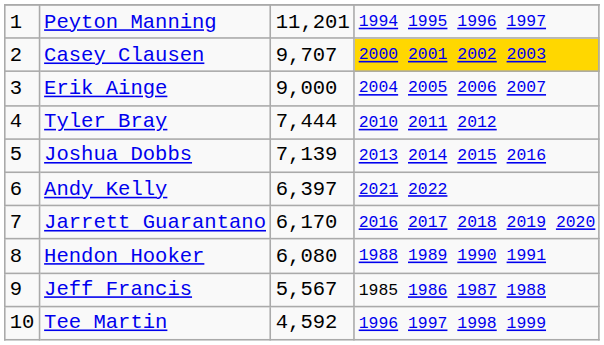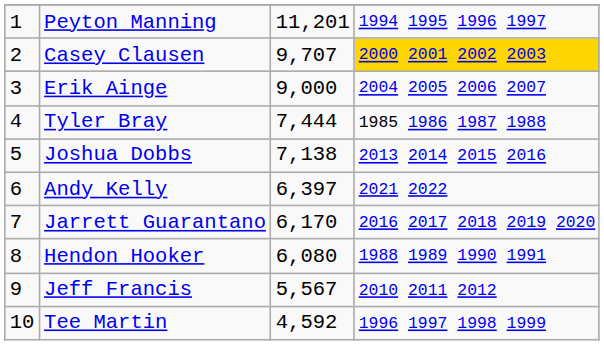Tyler Bray | column 4: 2010 2011 2012 -> 1985 1986 1987 1988
Joshua Dobbs | column 3: 7,139 -> 7,138
Jeff Francis | column 4: 1985 1986 1987 1988 -> 2010 2011 2012
